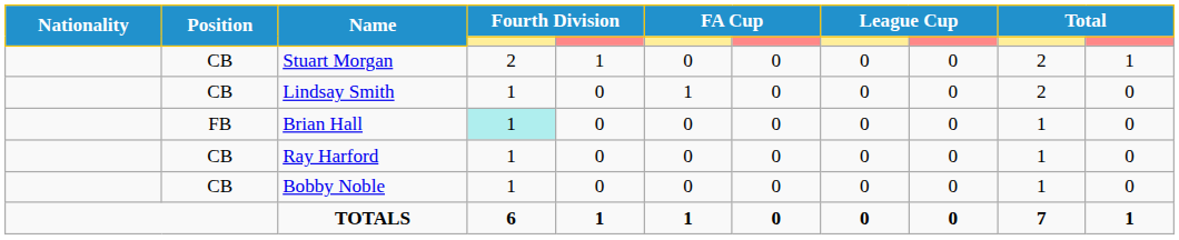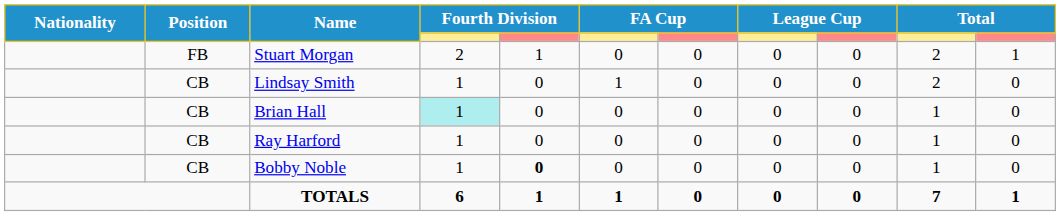Stuart Morgan | Position: CB -> FB
Brian Hall | Position: FB -> CB
Bobby Noble | column 5: normal -> bold
